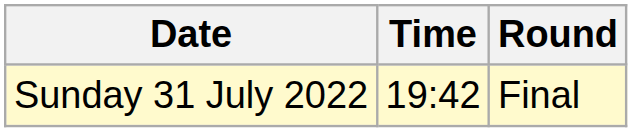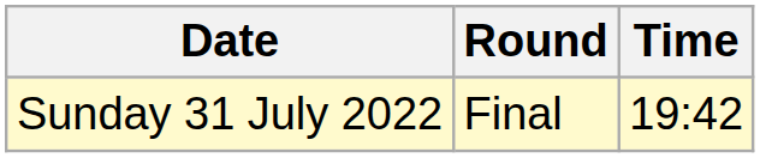columns swapped: Time <-> Round
